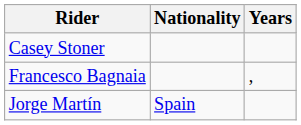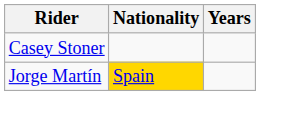- row: Francesco Bagnaia | ,
Jorge Martín | Nationality: no background -> gold background
